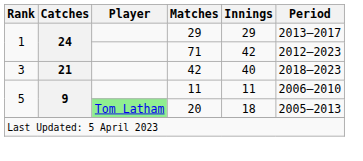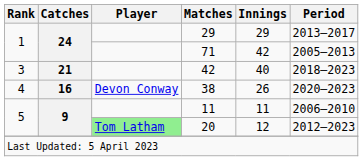71 | Period: 2012–2023 -> 2005–2013
+ row: 4 | 16 | Devon Conway | 38 | 26 | 2020–2023
20 | Innings: 18 -> 12
20 | Period: 2005–2013 -> 2012–2023
